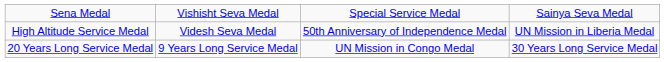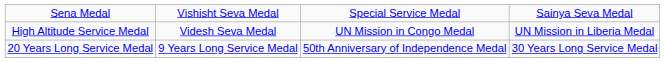High Altitude Service Medal | column 3: 50th Anniversary of Independence Medal -> UN Mission in Congo Medal
20 Years Long Service Medal | column 3: UN Mission in Congo Medal -> 50th Anniversary of Independence Medal
